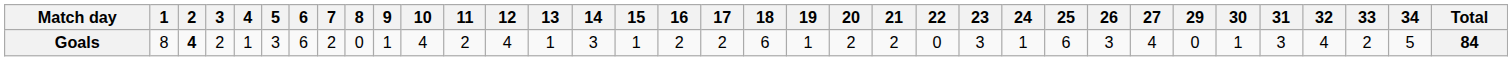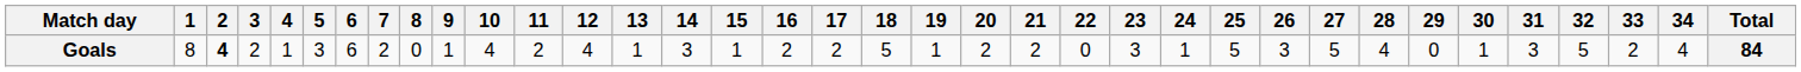+ column: 28 | 4
Goals | 18: 6 -> 5
Goals | 25: 6 -> 5
Goals | 27: 4 -> 5
Goals | 32: 4 -> 5
Goals | 34: 5 -> 4
